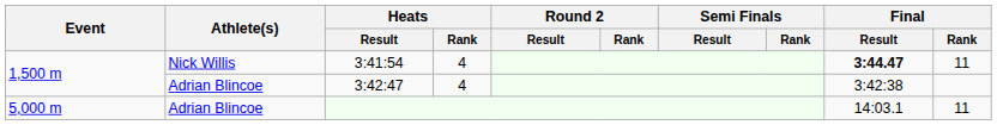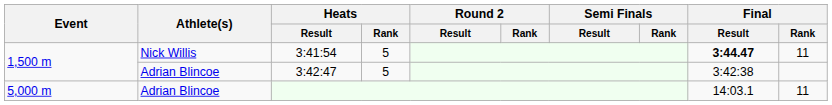3:41:54 | Heats / Rank: 4 -> 5
3:42:47 | Heats / Rank: 4 -> 5
